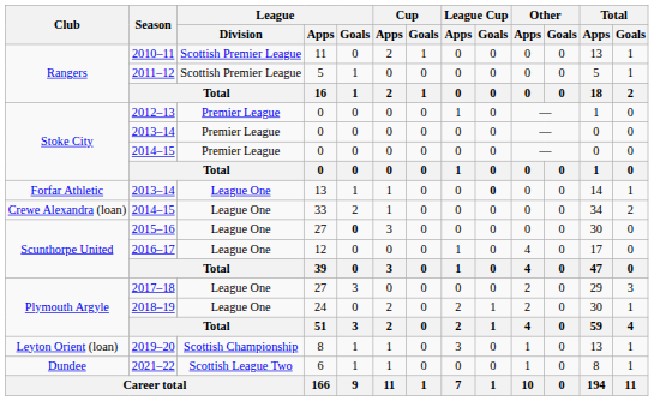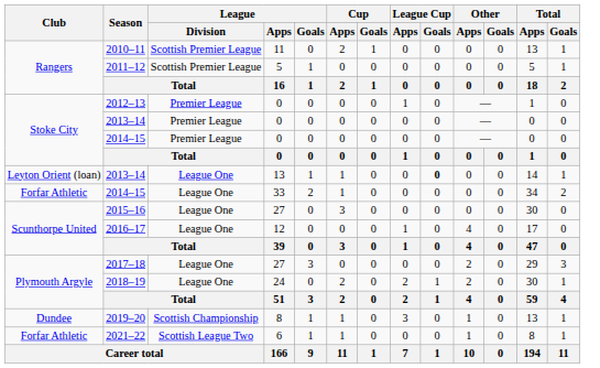2013–14 / 13 | Club: Forfar Athletic -> Leyton Orient (loan)
2014–15 / 33 | Club: Crewe Alexandra (loan) -> Forfar Athletic
2015–16 | League / Goals: bold -> normal
2019–20 | Club: Leyton Orient (loan) -> Dundee
2021–22 | Club: Dundee -> Forfar Athletic
